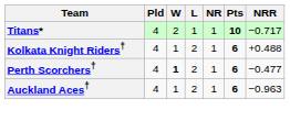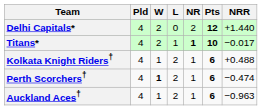+ row: Delhi Capitals* | 4 | 2 | 0 | 2 | 12 | +1.440
Titans* | NR: normal -> bold
Titans* | NRR: −0.717 -> −0.017
Perth Scorchers† | NRR: −0.477 -> −0.474
